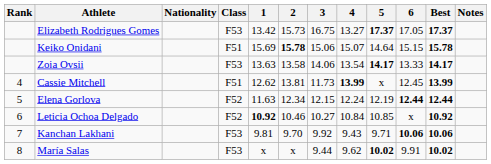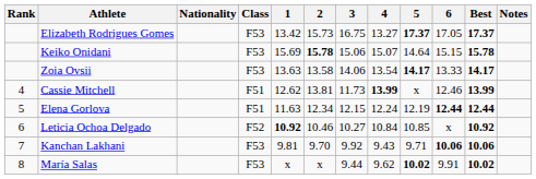Keiko Onidani | Class: F51 -> F53
Cassie Mitchell | 6: 12.45 -> 12.46
Elena Gorlova | Class: F52 -> F51
